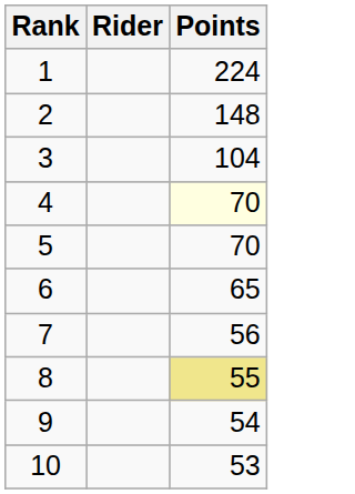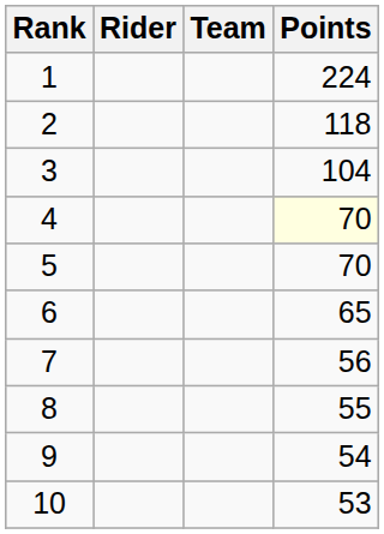+ column: Team
2 | Points: 148 -> 118
8 | Points: khaki background -> no background
